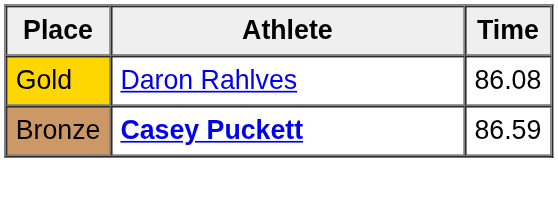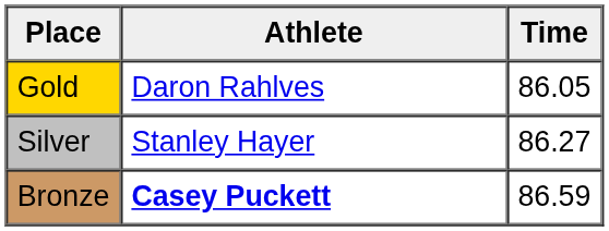Gold | Time: 86.08 -> 86.05
+ row: Silver | Stanley Hayer | 86.27
